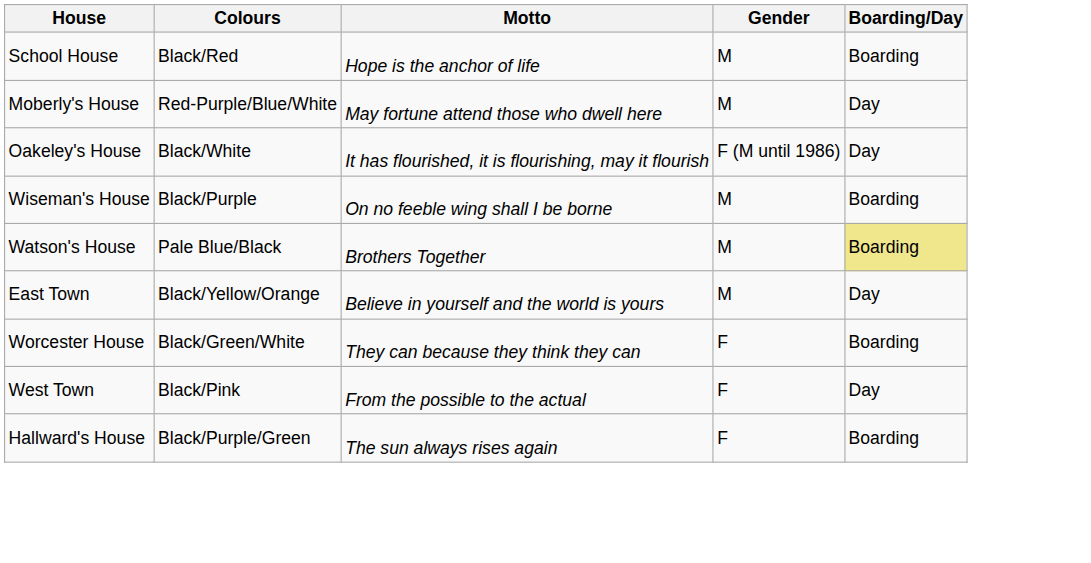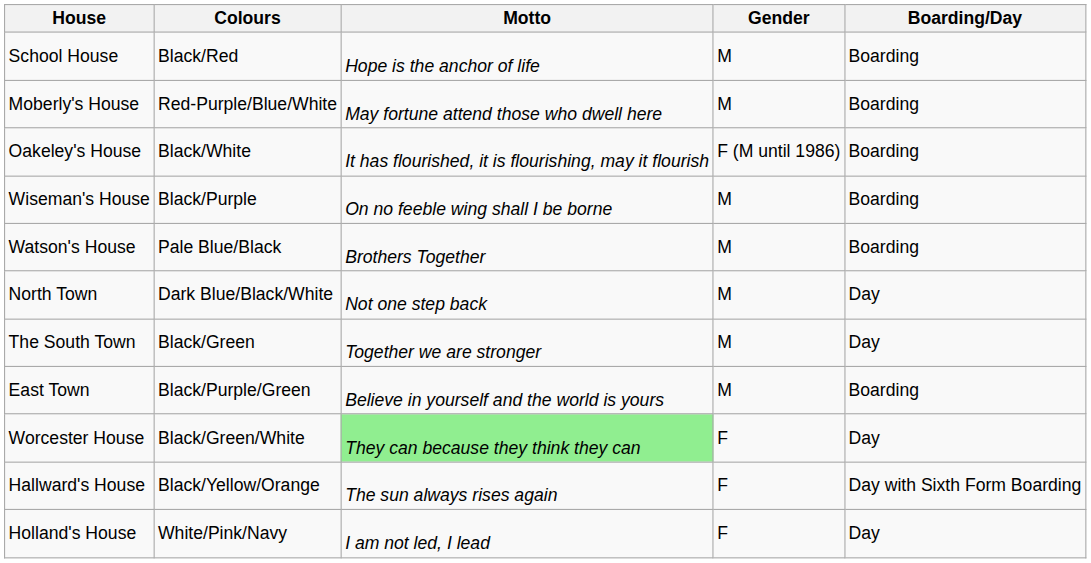Moberly's House | Boarding/Day: Day -> Boarding
Oakeley's House | Boarding/Day: Day -> Boarding
Watson's House | Boarding/Day: khaki background -> no background
+ row: North Town | Dark Blue/Black/White | Not one step back | M | Day
+ row: The South Town | Black/Green | Together we are stronger | M | Day
East Town | Colours: Black/Yellow/Orange -> Black/Purple/Green
East Town | Boarding/Day: Day -> Boarding
Worcester House | Motto: no background -> lightgreen background
Worcester House | Boarding/Day: Boarding -> Day
- row: West Town | Black/Pink | From the possible to the actual | F | Day
Hallward's House | Colours: Black/Purple/Green -> Black/Yellow/Orange
Hallward's House | Boarding/Day: Boarding -> Day with Sixth Form Boarding
+ row: Holland's House | White/Pink/Navy | I am not led, I lead | F | Day
